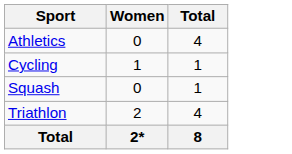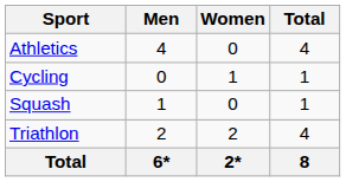+ column: Men | 4 | 0 | 1 | 2 | 6*
